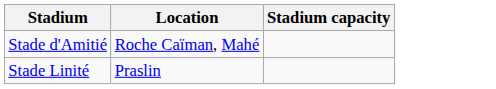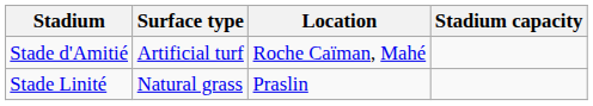+ column: Surface type | Artificial turf | Natural grass
